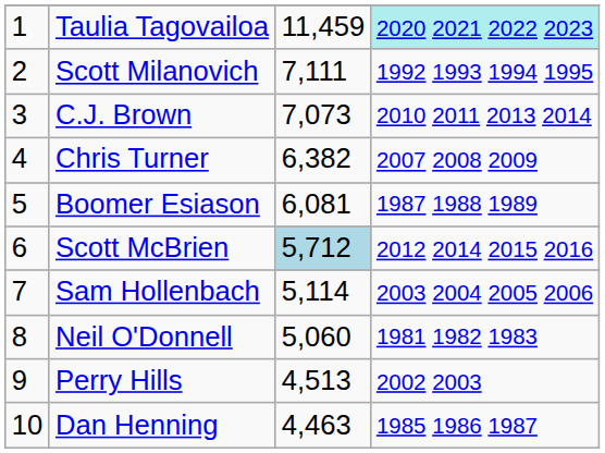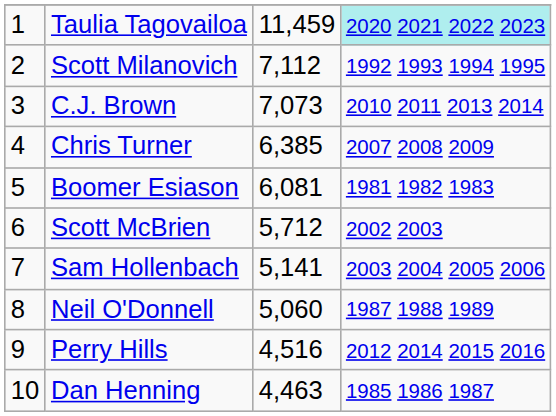Scott Milanovich | column 3: 7,111 -> 7,112
Chris Turner | column 3: 6,382 -> 6,385
Boomer Esiason | column 4: 1987 1988 1989 -> 1981 1982 1983
Scott McBrien | column 3: lightblue background -> no background
Scott McBrien | column 4: 2012 2014 2015 2016 -> 2002 2003
Sam Hollenbach | column 3: 5,114 -> 5,141
Neil O'Donnell | column 4: 1981 1982 1983 -> 1987 1988 1989
Perry Hills | column 3: 4,513 -> 4,516
Perry Hills | column 4: 2002 2003 -> 2012 2014 2015 2016
